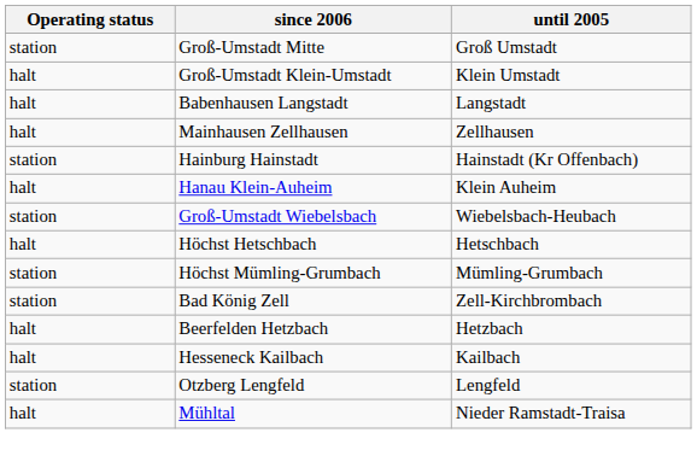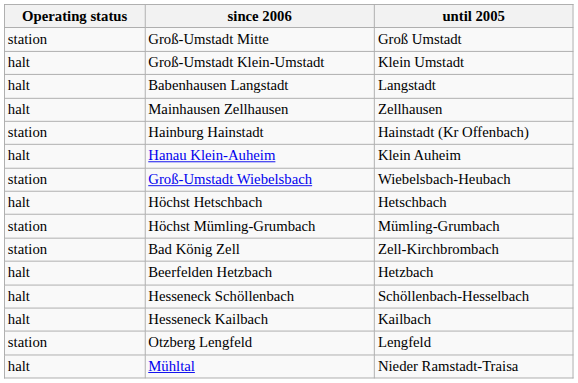+ row: halt | Hesseneck Schöllenbach | Schöllenbach-Hesselbach
